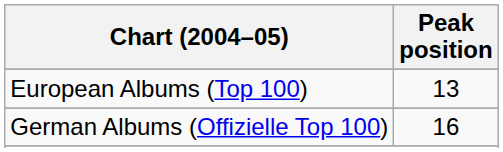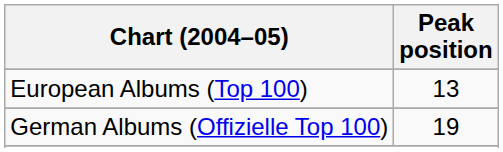German Albums (Offizielle Top 100) | Peak position: 16 -> 19
